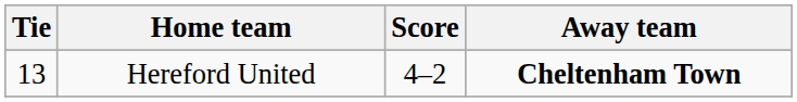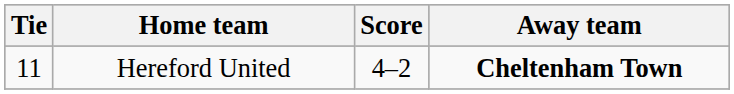Hereford United | Tie: 13 -> 11
